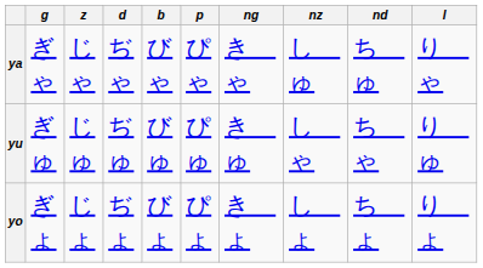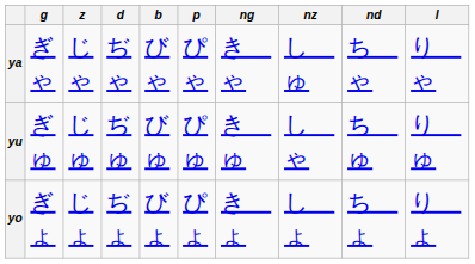ya | nd: ち゚ゅ -> ち゚ゃ
yu | nd: ち゚ゃ -> ち゚ゅ
